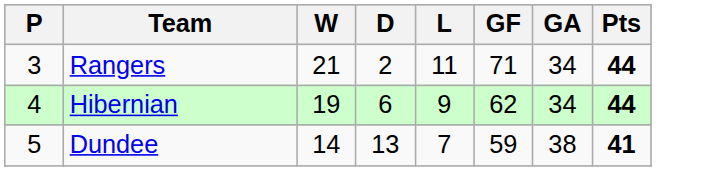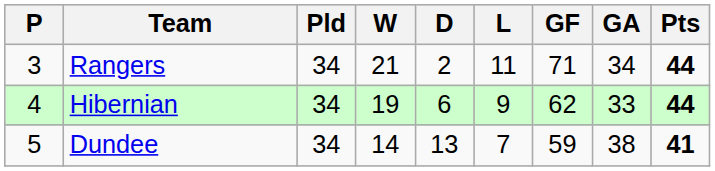+ column: Pld | 34 | 34 | 34
Hibernian | GA: 34 -> 33
